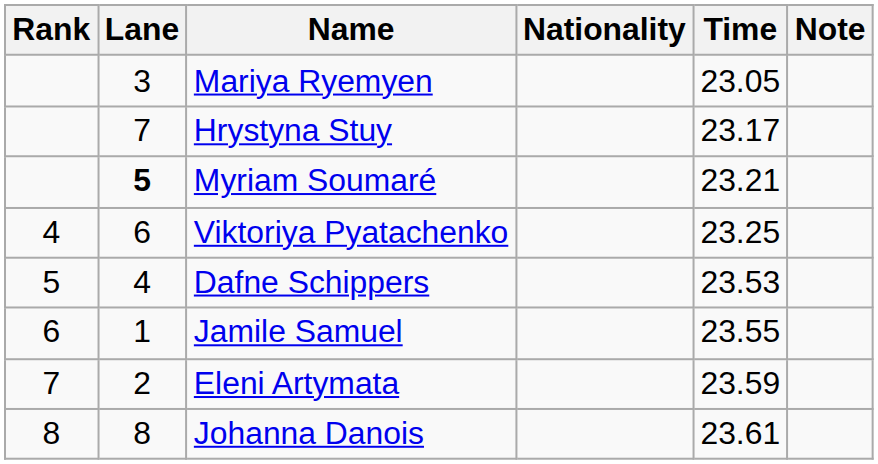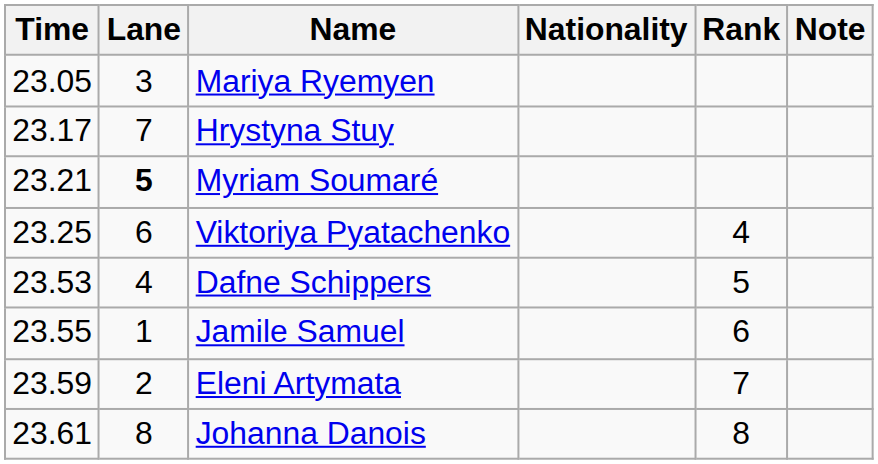columns swapped: Rank <-> Time
